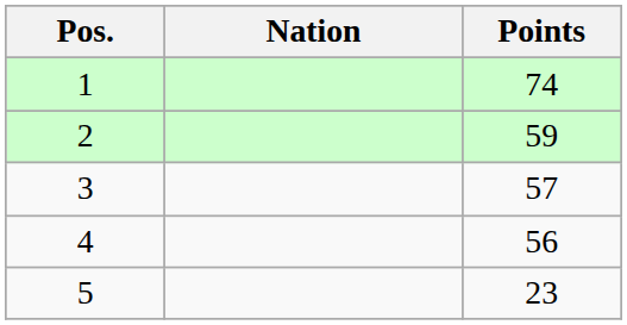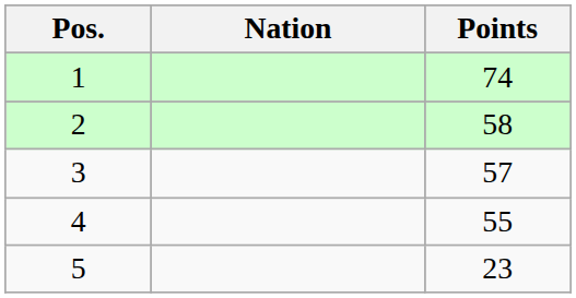2 | Points: 59 -> 58
4 | Points: 56 -> 55
